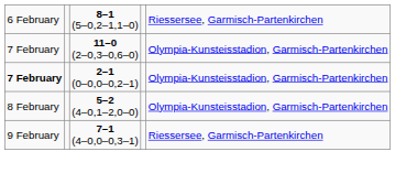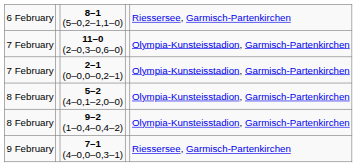2–1 (0–0,0–0,2–1) | column 1: bold -> normal
+ row: 8 February | 9–2 (1–0,4–0,4–2) | Olympia-Kunsteisstadion, Garmisch-Partenkirchen
